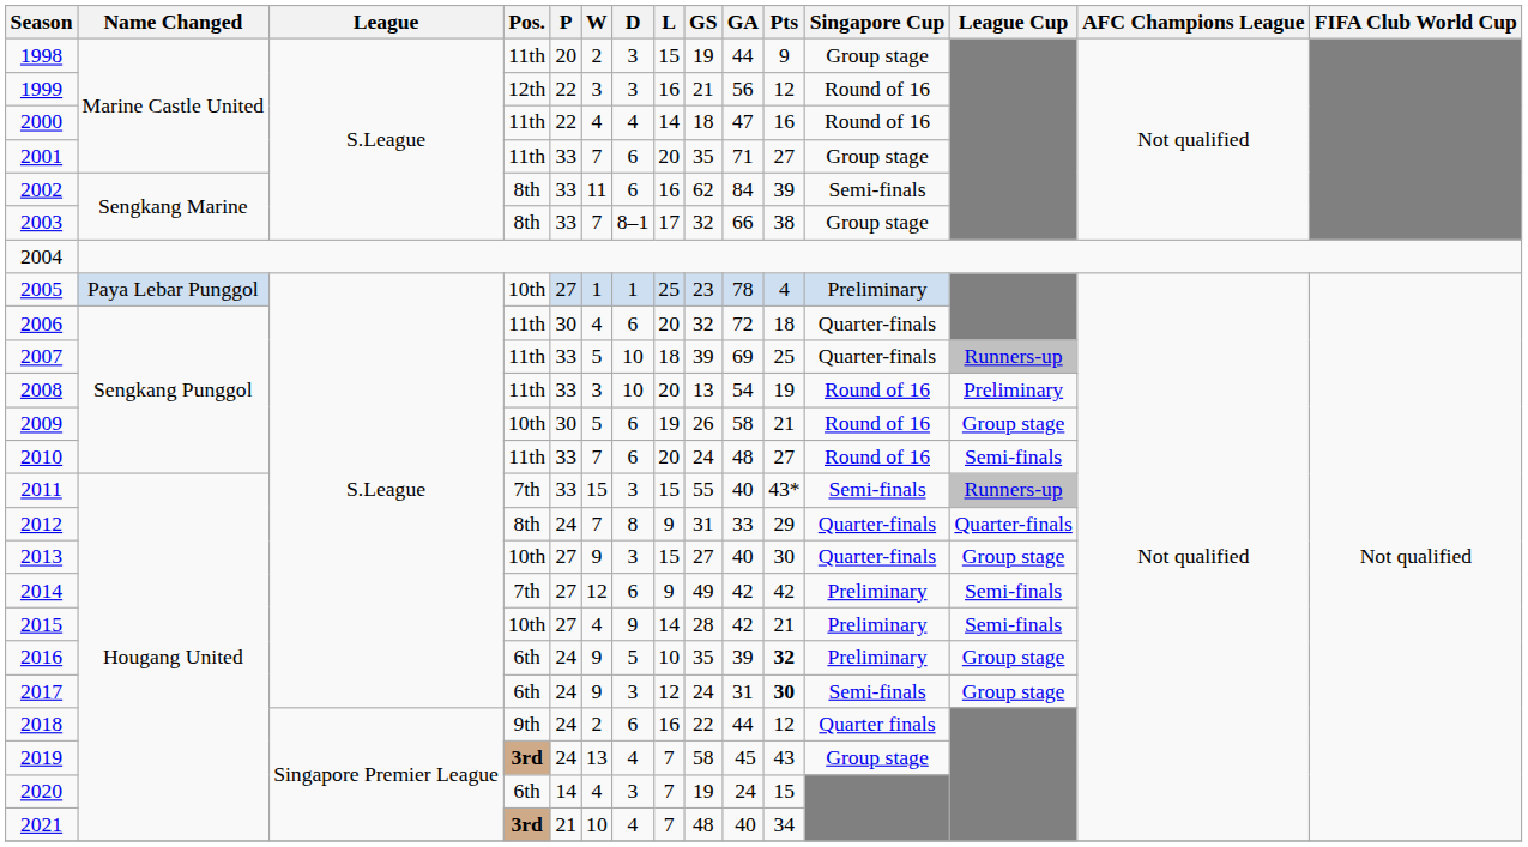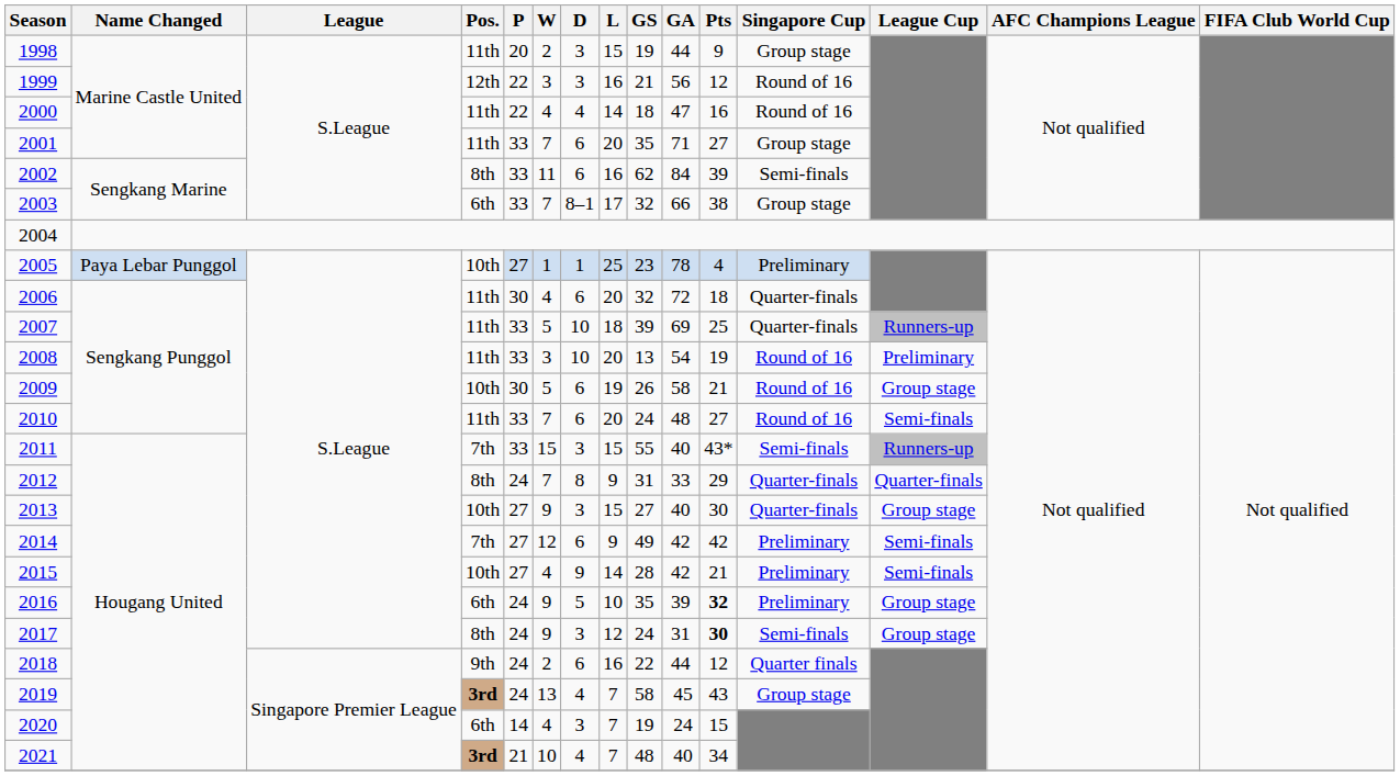2003 | Pos.: 8th -> 6th
2017 | Pos.: 6th -> 8th
